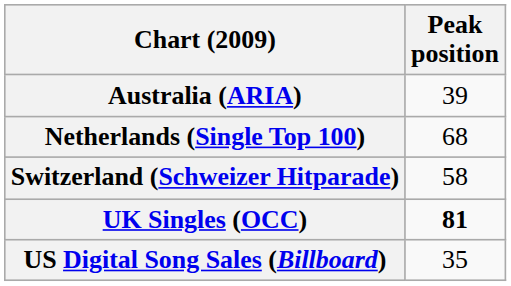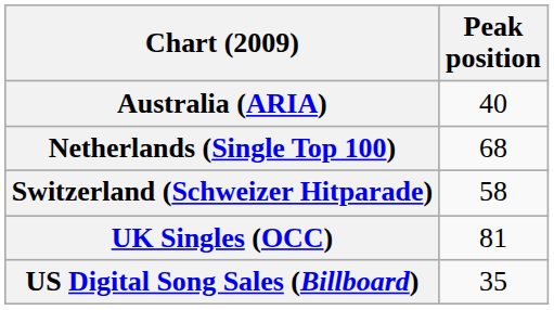Australia (ARIA) | Peak position: 39 -> 40
UK Singles (OCC) | Peak position: bold -> normal
